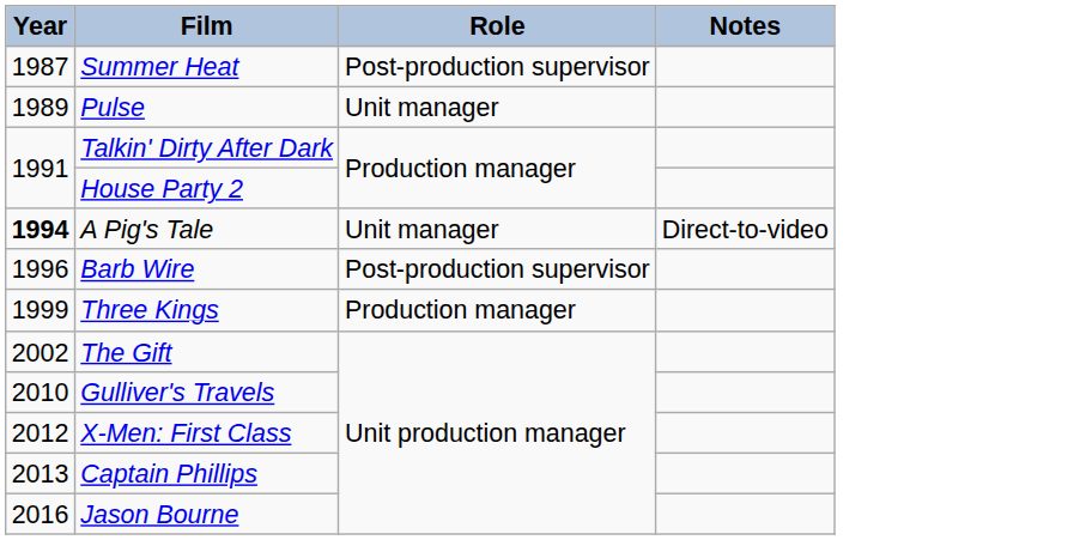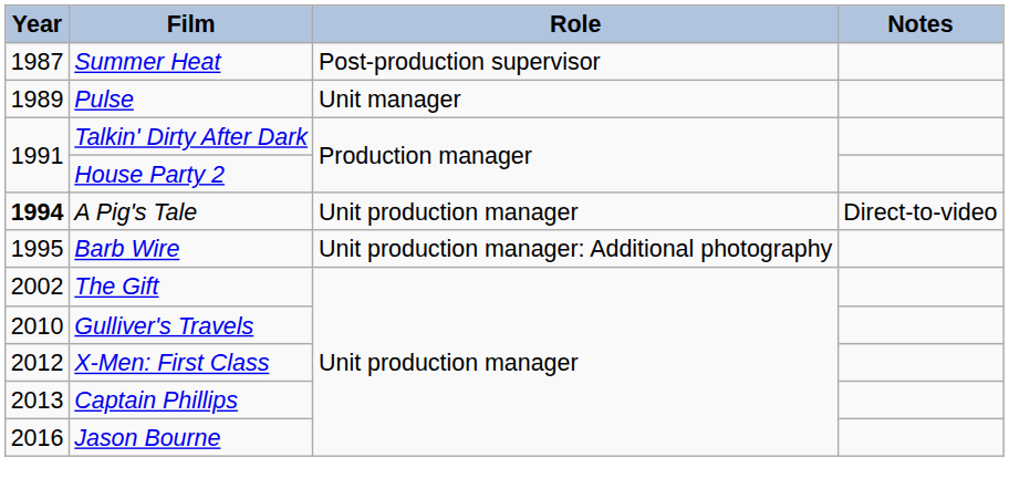A Pig's Tale | Role: Unit manager -> Unit production manager
Barb Wire | Year: 1996 -> 1995
Barb Wire | Role: Post-production supervisor -> Unit production manager: Additional photography
- row: 1999 | Three Kings | Production manager
